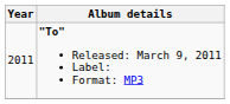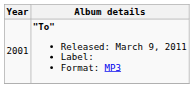"To" Released: March 9, 2011 Label: Format: MP3 | Year: 2011 -> 2001
